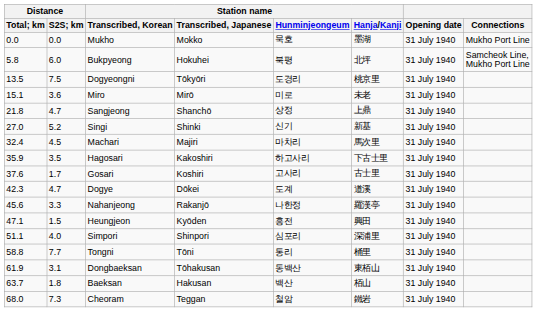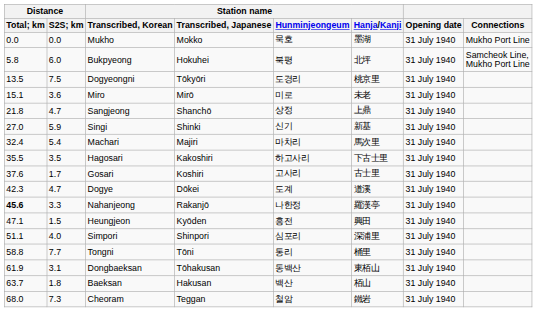Singi | Distance / S2S; km: 5.2 -> 5.9
Machari | Distance / S2S; km: 4.5 -> 5.4
Hagosari | Distance / Total; km: 35.9 -> 35.5
Nahanjeong | Distance / Total; km: normal -> bold
